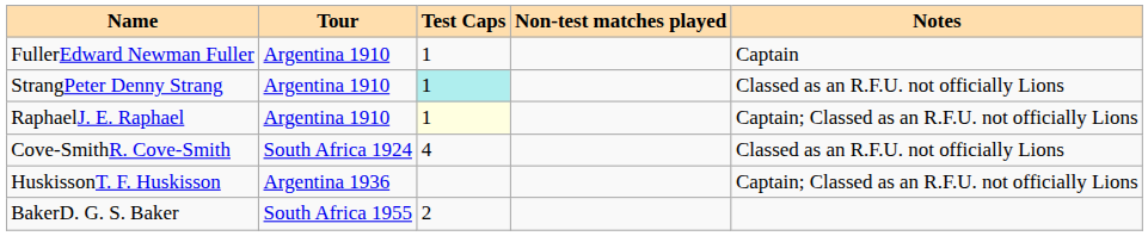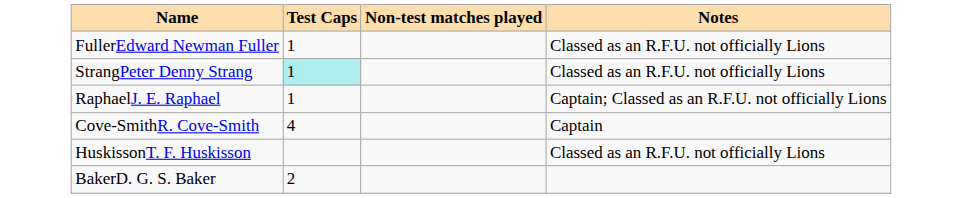- column: Tour | Argentina 1910 | Argentina 1910 | Argentina 1910 | South Africa 1924 | Argentina 1936 | South Africa 1955
FullerEdward Newman Fuller | Notes: Captain -> Classed as an R.F.U. not officially Lions
RaphaelJ. E. Raphael | Test Caps: lightyellow background -> no background
Cove-SmithR. Cove-Smith | Notes: Classed as an R.F.U. not officially Lions -> Captain
HuskissonT. F. Huskisson | Notes: Captain; Classed as an R.F.U. not officially Lions -> Classed as an R.F.U. not officially Lions
